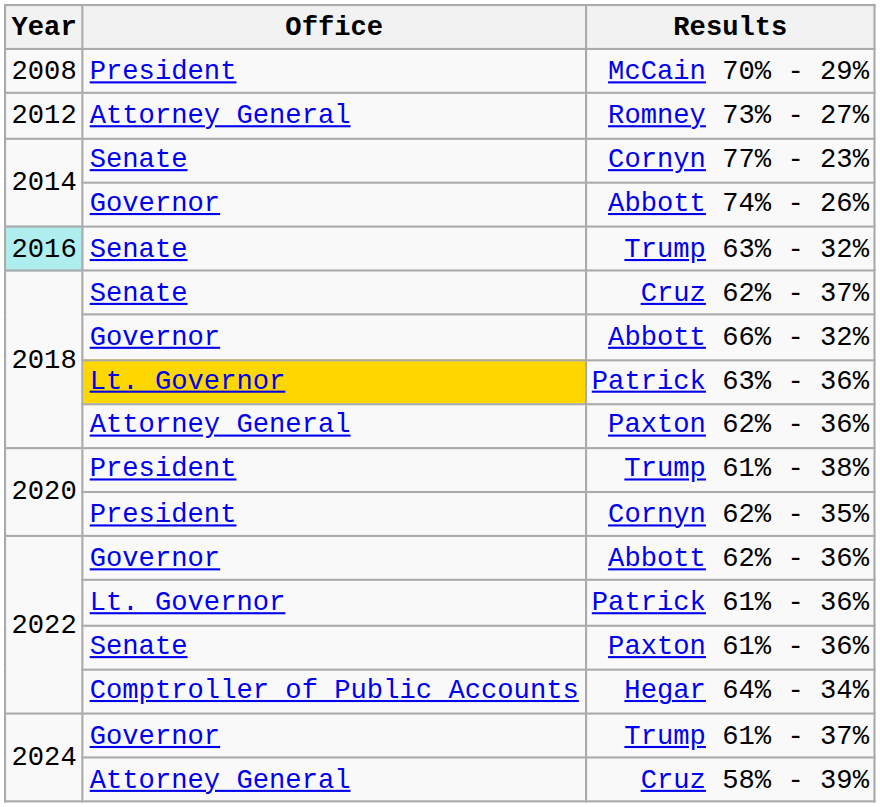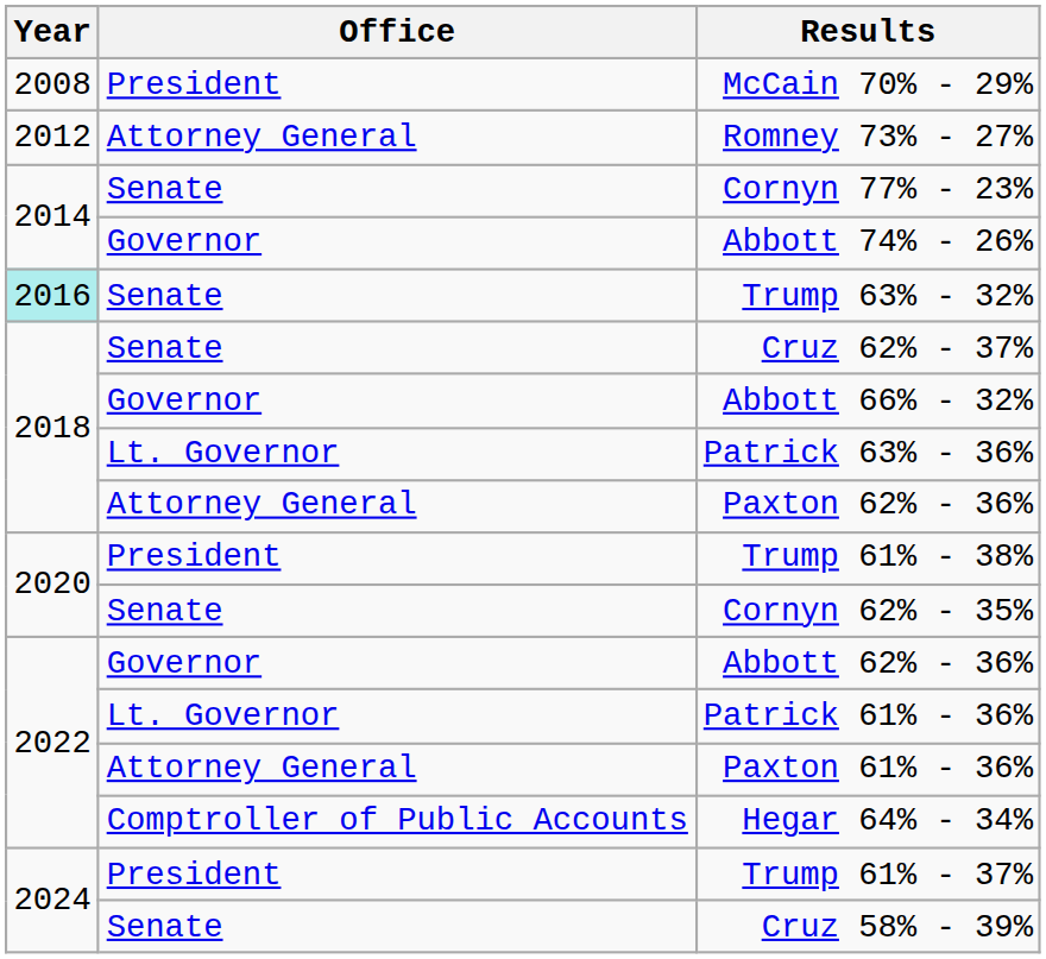Patrick 63% - 36% | Office: gold background -> no background
Cornyn 62% - 35% | Office: President -> Senate
Paxton 61% - 36% | Office: Senate -> Attorney General
Trump 61% - 37% | Office: Governor -> President
Cruz 58% - 39% | Office: Attorney General -> Senate
